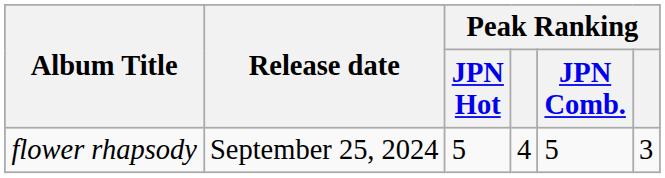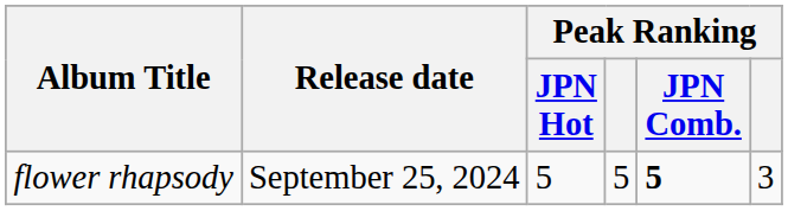flower rhapsody | column 4: 4 -> 5
flower rhapsody | Peak Ranking / JPN Comb.: normal -> bold
